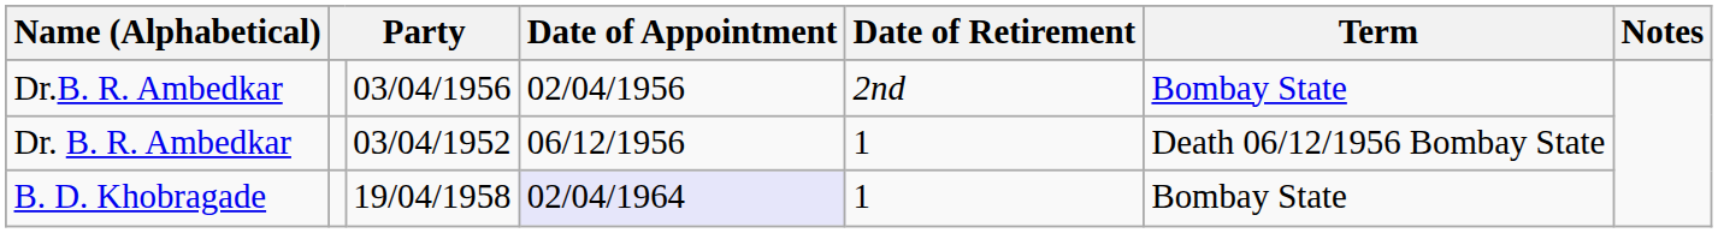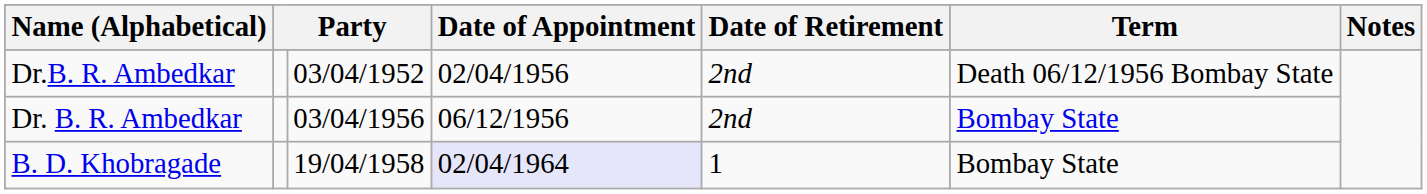Dr.B. R. Ambedkar | column 3: 03/04/1956 -> 03/04/1952
Dr.B. R. Ambedkar | Term: Bombay State -> Death 06/12/1956 Bombay State
Dr. B. R. Ambedkar | column 3: 03/04/1952 -> 03/04/1956
Dr. B. R. Ambedkar | Date of Retirement: 1 -> 2nd
Dr. B. R. Ambedkar | Term: Death 06/12/1956 Bombay State -> Bombay State
